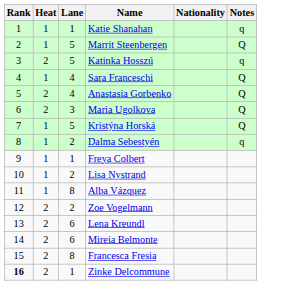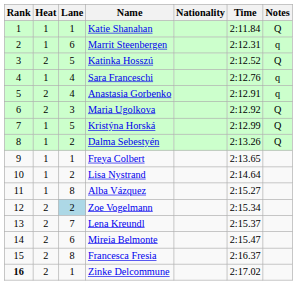+ column: Time | 2:11.84 | 2:12.31 | 2:12.52 | 2:12.76 | 2:12.91 | 2:12.92 | 2:12.99 | 2:13.26 | 2:13.65 | 2:14.64 | 2:15.27 | 2:15.34 | 2:15.37 | 2:15.47 | 2:16.37 | 2:17.02
Katie Shanahan | Notes: q -> Q
Marrit Steenbergen | Lane: 5 -> 6
Marrit Steenbergen | Notes: Q -> q
Katinka Hosszú | Notes: q -> Q
Sara Franceschi | Notes: Q -> q
Anastasia Gorbenko | Notes: Q -> q
Dalma Sebestyén | Notes: q -> Q
Zoe Vogelmann | Lane: no background -> lightblue background
Lena Kreundl | Lane: 6 -> 7
